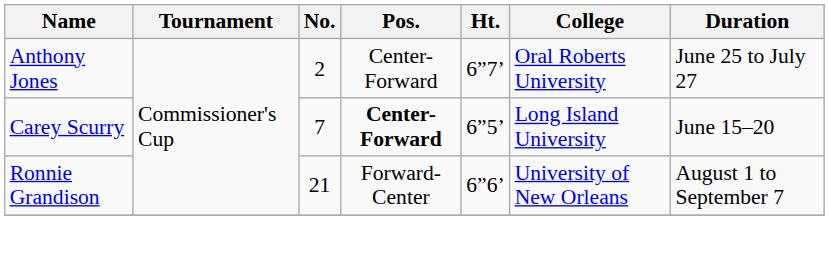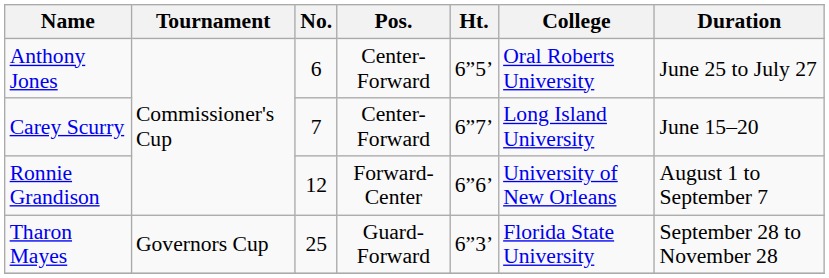Anthony Jones | No.: 2 -> 6
Anthony Jones | Ht.: 6”7’ -> 6”5’
Carey Scurry | Pos.: bold -> normal
Carey Scurry | Ht.: 6”5’ -> 6”7’
Ronnie Grandison | No.: 21 -> 12
+ row: Tharon Mayes | Governors Cup | 25 | Guard-Forward | 6”3’ | Florida State University | September 28 to November 28
